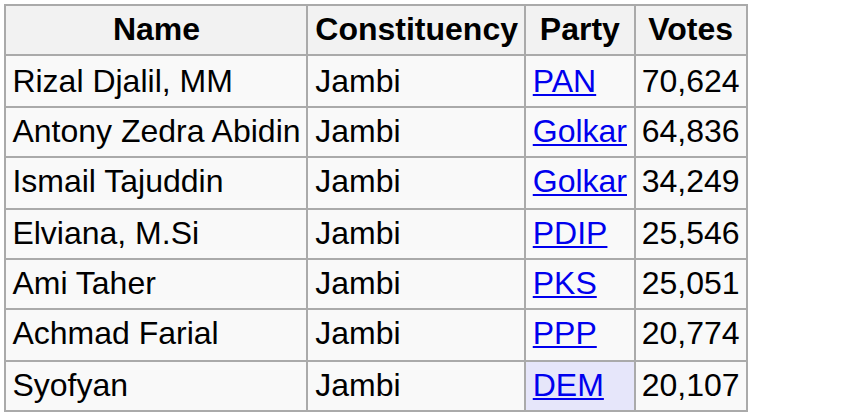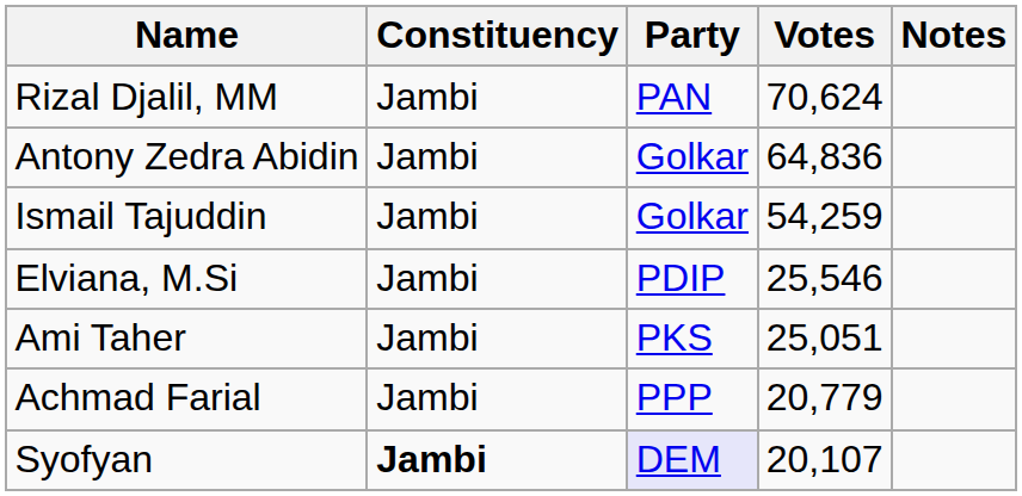+ column: Notes
Ismail Tajuddin | Votes: 34,249 -> 54,259
Achmad Farial | Votes: 20,774 -> 20,779
Syofyan | Constituency: normal -> bold
